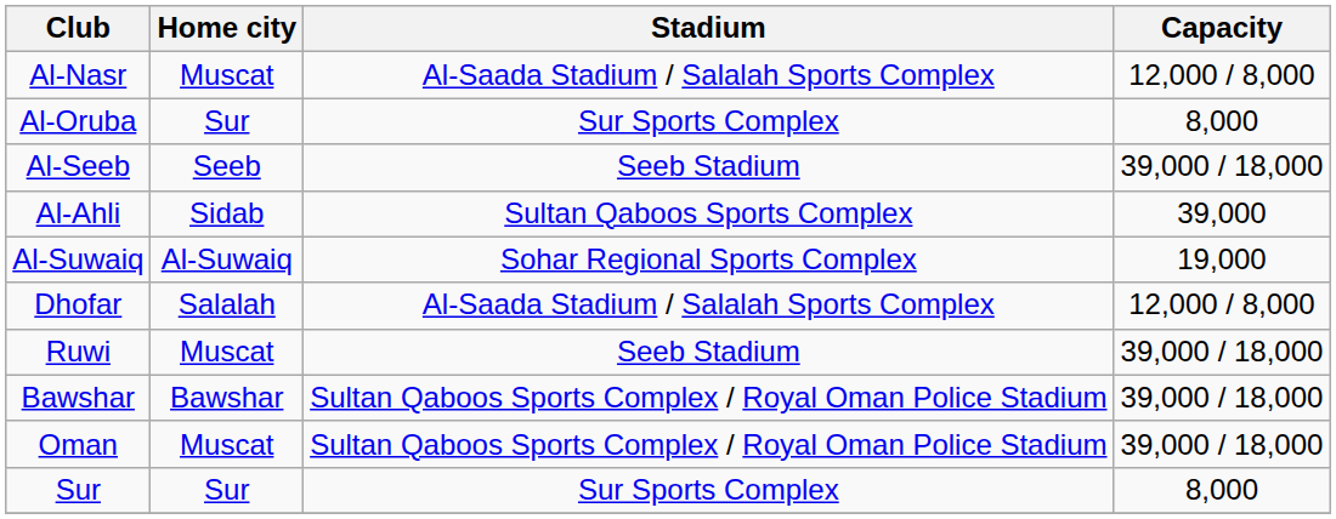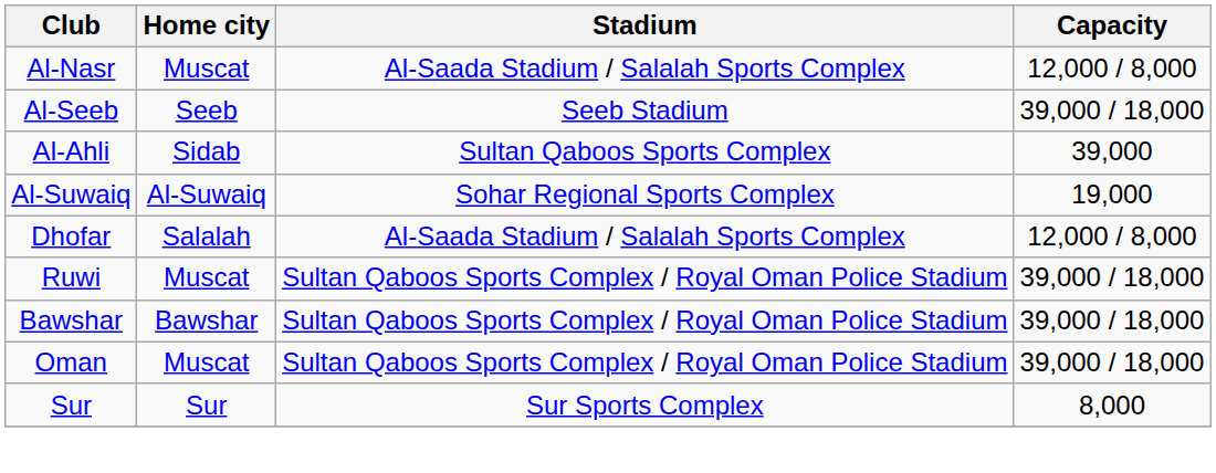- row: Al-Oruba | Sur | Sur Sports Complex | 8,000
Ruwi | Stadium: Seeb Stadium -> Sultan Qaboos Sports Complex / Royal Oman Police Stadium
